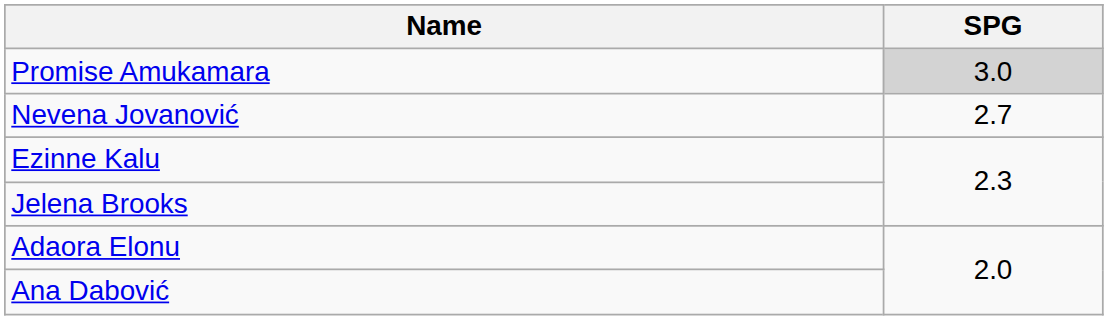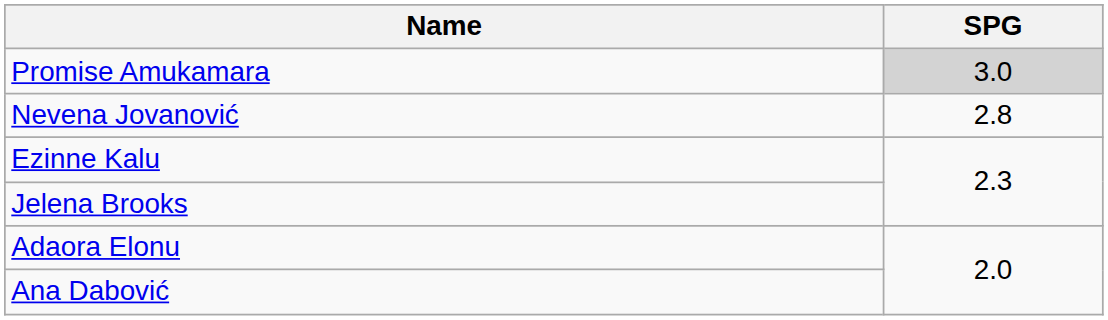Nevena Jovanović | SPG: 2.7 -> 2.8
